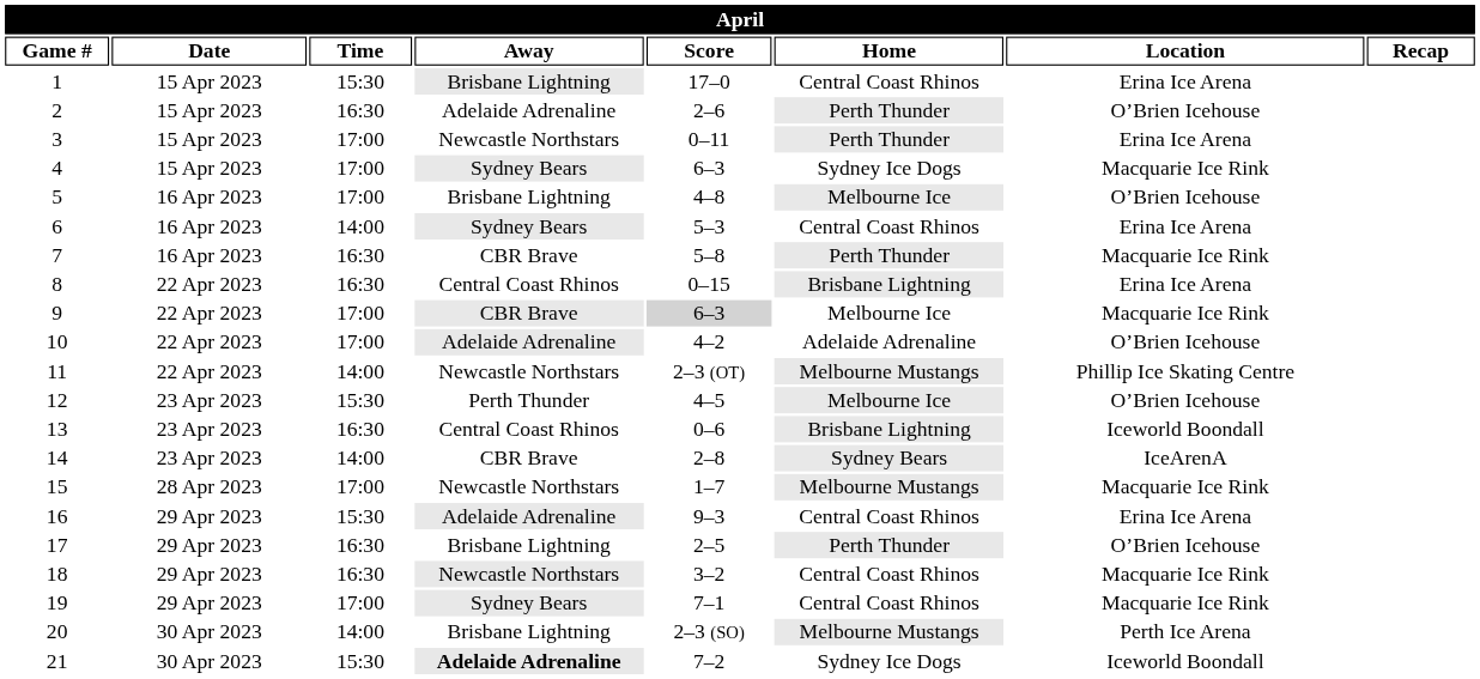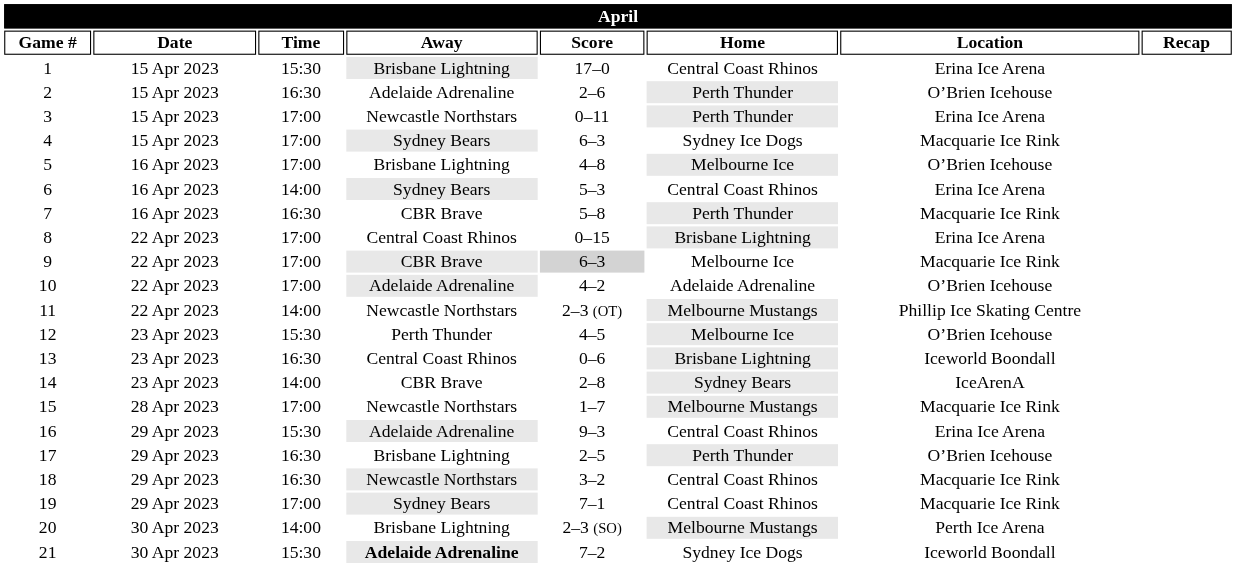8 | Time: 16:30 -> 17:00
